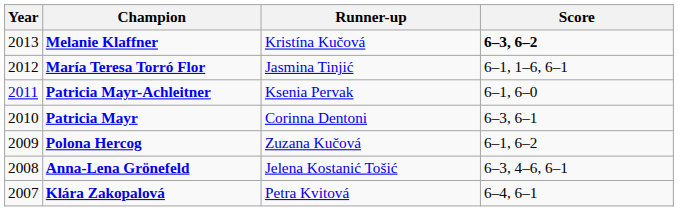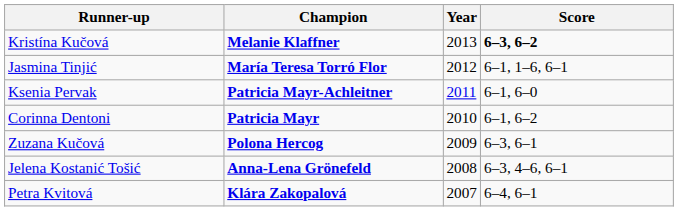columns swapped: Year <-> Runner-up
Patricia Mayr | Score: 6–3, 6–1 -> 6–1, 6–2
Polona Hercog | Score: 6–1, 6–2 -> 6–3, 6–1
